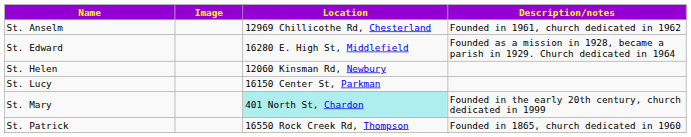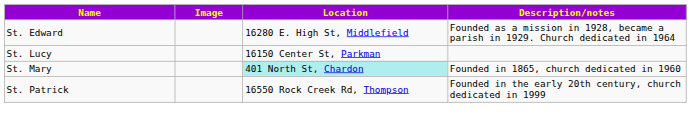- row: St. Anselm | 12969 Chillicothe Rd, Chesterland | Founded in 1961, church dedicated in 1962
- row: St. Helen | 12060 Kinsman Rd, Newbury
St. Mary | Description/notes: Founded in the early 20th century, church dedicated in 1999 -> Founded in 1865, church dedicated in 1960
St. Patrick | Description/notes: Founded in 1865, church dedicated in 1960 -> Founded in the early 20th century, church dedicated in 1999
